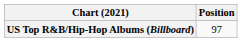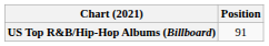US Top R&B/Hip-Hop Albums (Billboard) | Position: 97 -> 91
